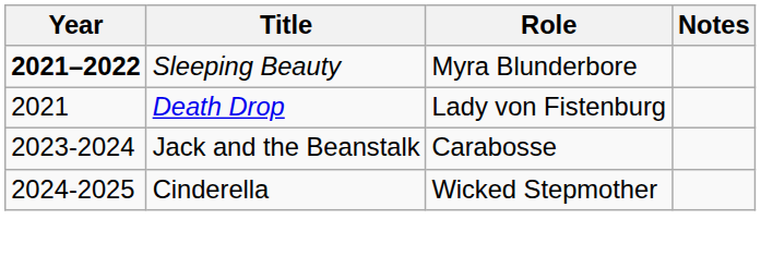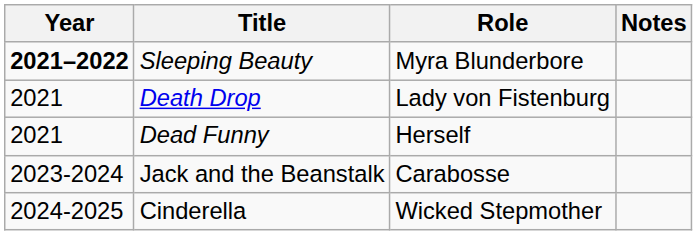+ row: 2021 | Dead Funny | Herself
